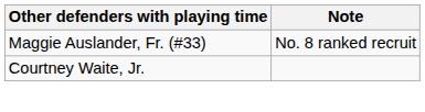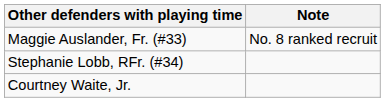+ row: Stephanie Lobb, RFr. (#34)
